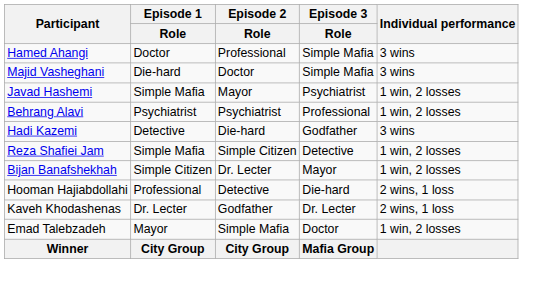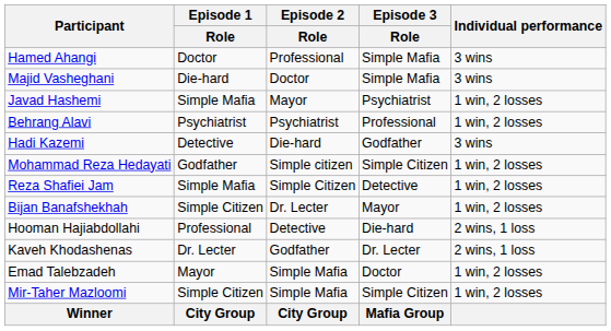+ row: Mohammad Reza Hedayati | Godfather | Simple citizen | Simple Citizen | 1 win, 2 losses
+ row: Mir-Taher Mazloomi | Simple Citizen | Simple Mafia | Simple Citizen | 1 win, 2 losses
